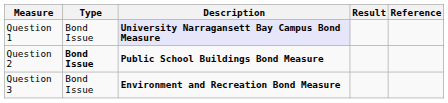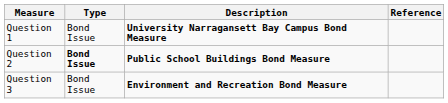- column: Result
Question 1 | Description: lavender background -> no background
